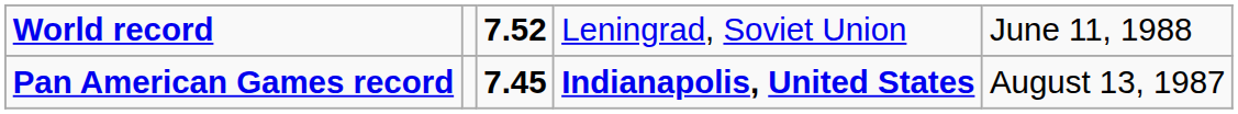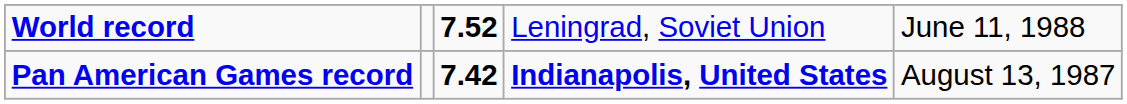Pan American Games record | column 3: 7.45 -> 7.42
